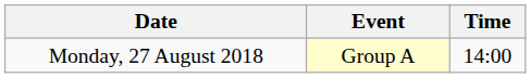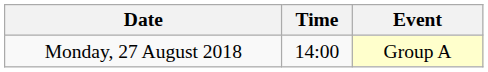columns swapped: Time <-> Event
